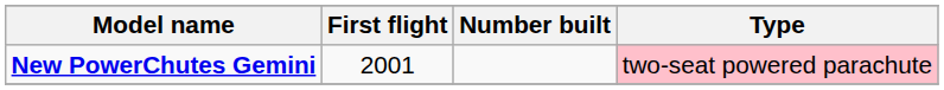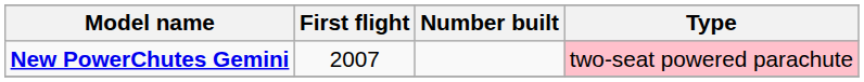New PowerChutes Gemini | First flight: 2001 -> 2007
